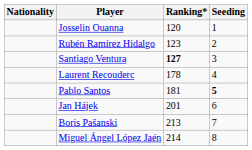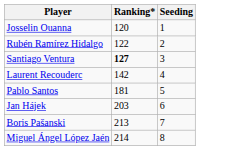- column: Nationality
Rubén Ramírez Hidalgo | Ranking*: 123 -> 122
Laurent Recouderc | Ranking*: 178 -> 142
Pablo Santos | Seeding: bold -> normal
Jan Hájek | Ranking*: 201 -> 203
